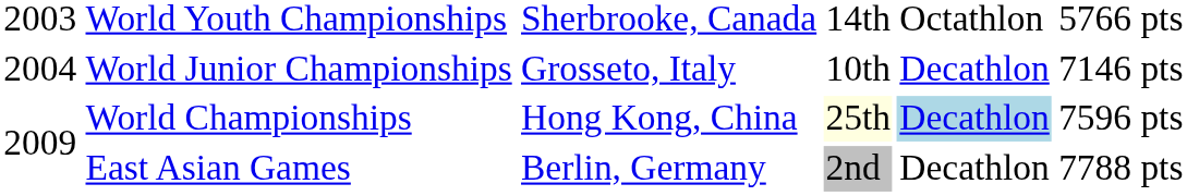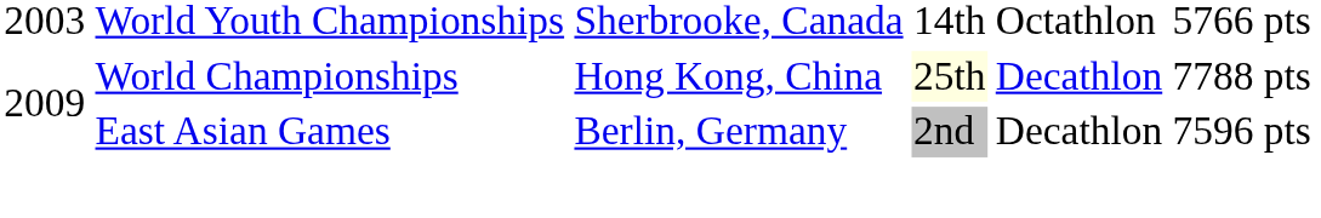- row: 2004 | World Junior Championships | Grosseto, Italy | 10th | Decathlon | 7146 pts
World Championships | column 5: lightblue background -> no background
World Championships | column 6: 7596 pts -> 7788 pts
East Asian Games | column 6: 7788 pts -> 7596 pts
